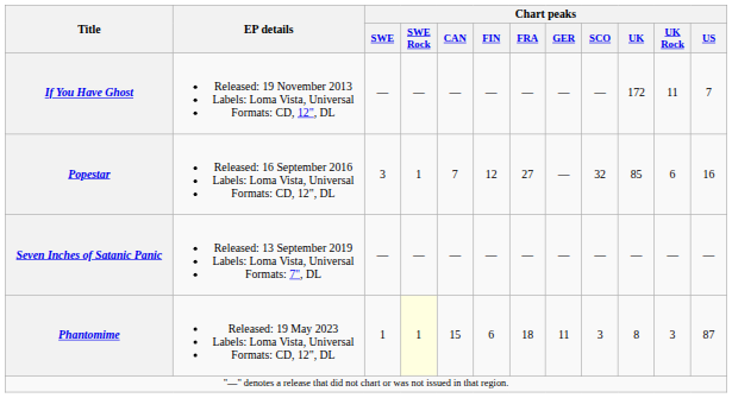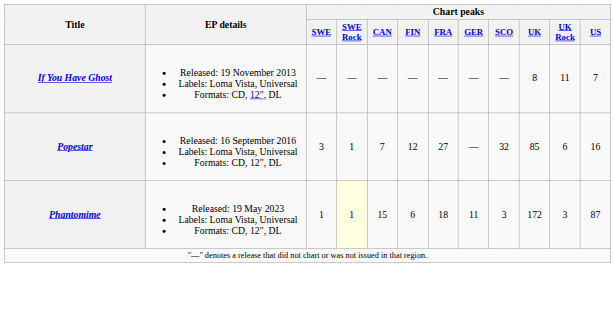If You Have Ghost | Chart peaks / UK: 172 -> 8
- row: Seven Inches of Satanic Panic | Released: 13 September 2019 Labels: Loma Vista, Universal Formats: 7", DL | — | — | — | — | — | — | — | — | — | —
Phantomime | Chart peaks / UK: 8 -> 172
